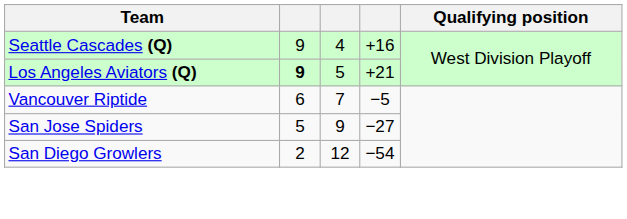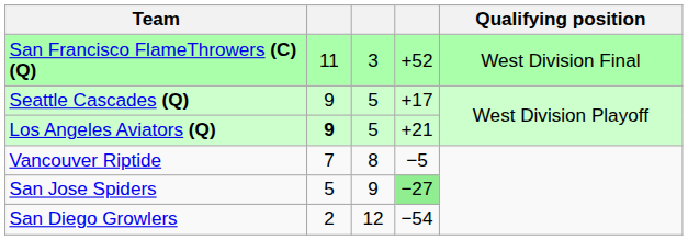+ row: San Francisco FlameThrowers (C) (Q) | 11 | 3 | +52 | West Division Final
Seattle Cascades (Q) | column 3: 4 -> 5
Seattle Cascades (Q) | column 4: +16 -> +17
Vancouver Riptide | column 2: 6 -> 7
Vancouver Riptide | column 3: 7 -> 8
San Jose Spiders | column 4: no background -> lightgreen background
